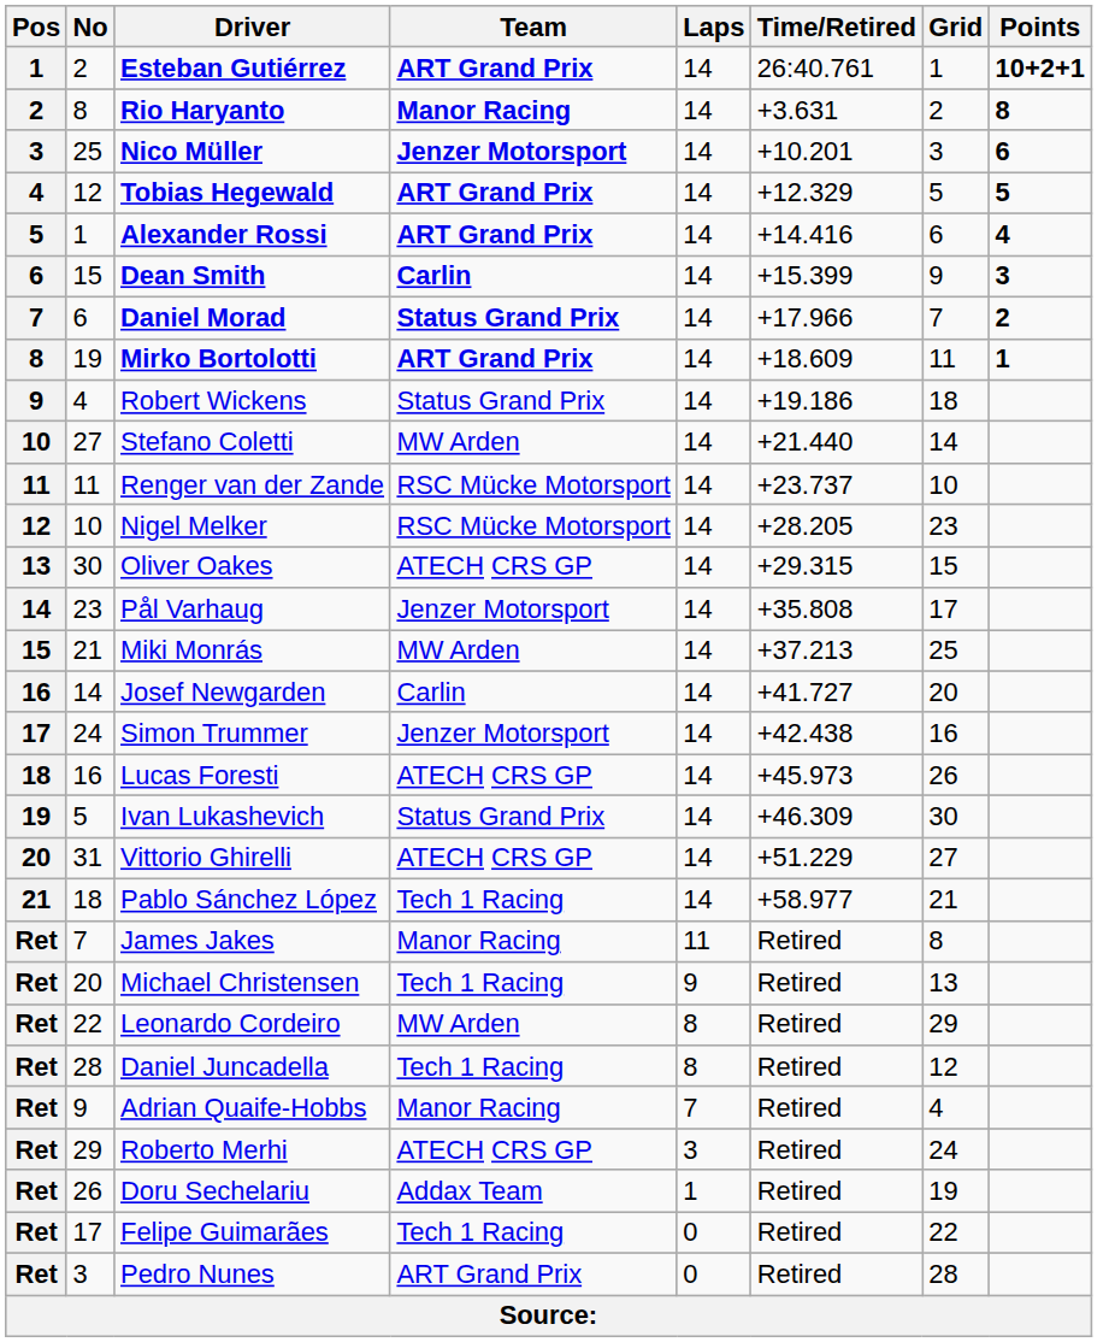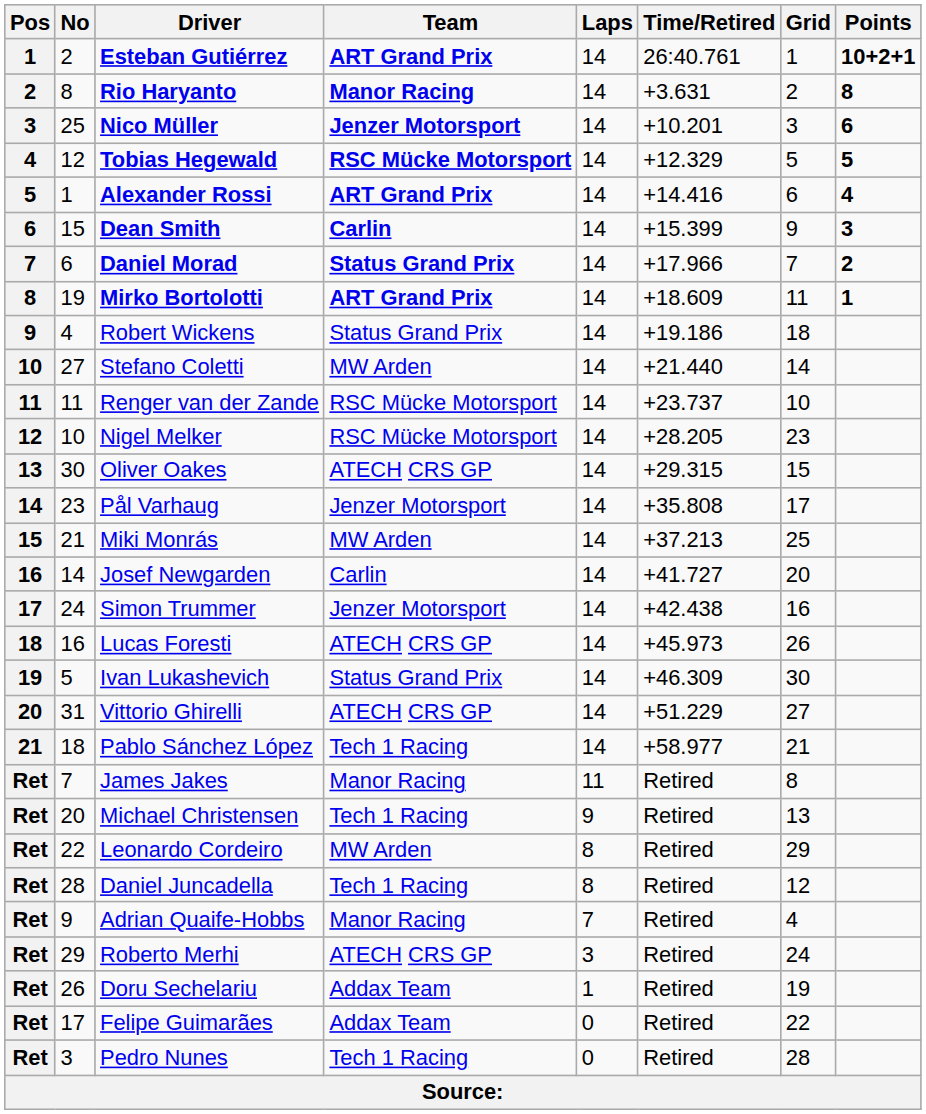Tobias Hegewald | Team: ART Grand Prix -> RSC Mücke Motorsport
Felipe Guimarães | Team: Tech 1 Racing -> Addax Team
Pedro Nunes | Team: ART Grand Prix -> Tech 1 Racing
